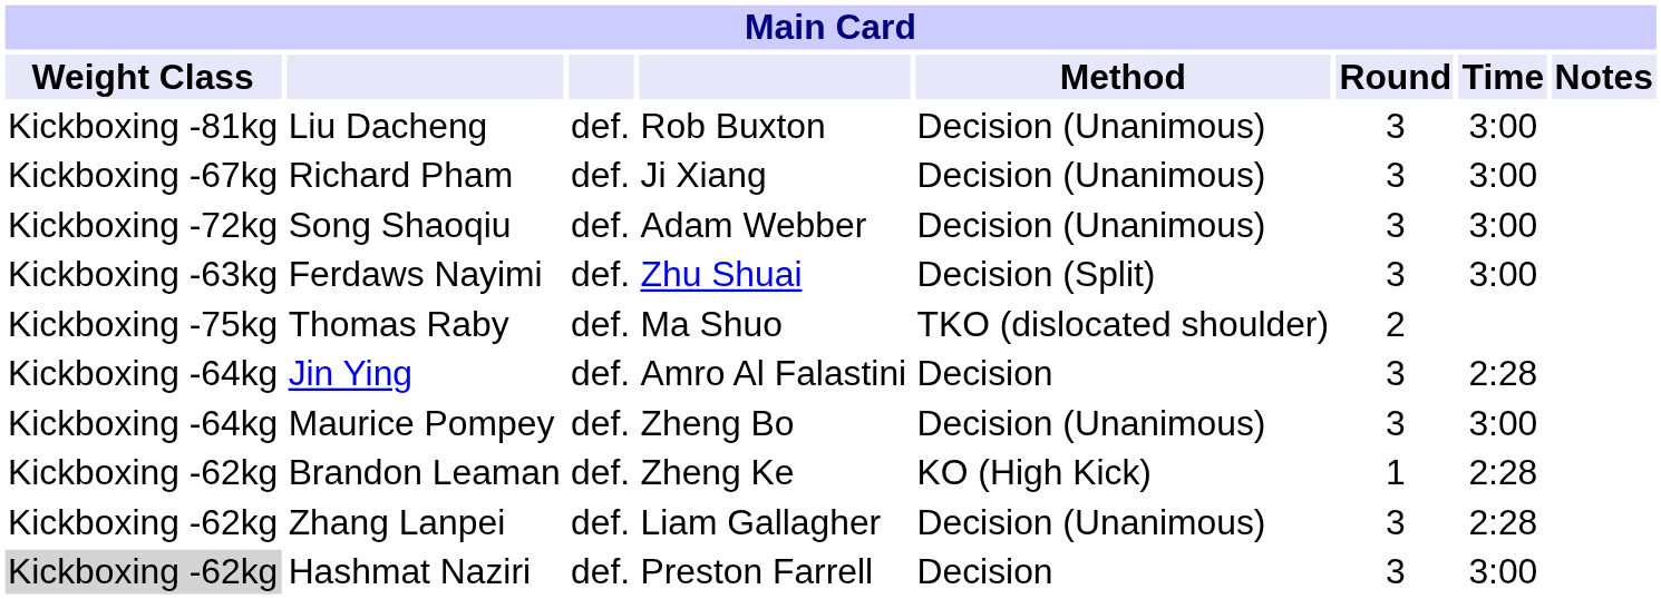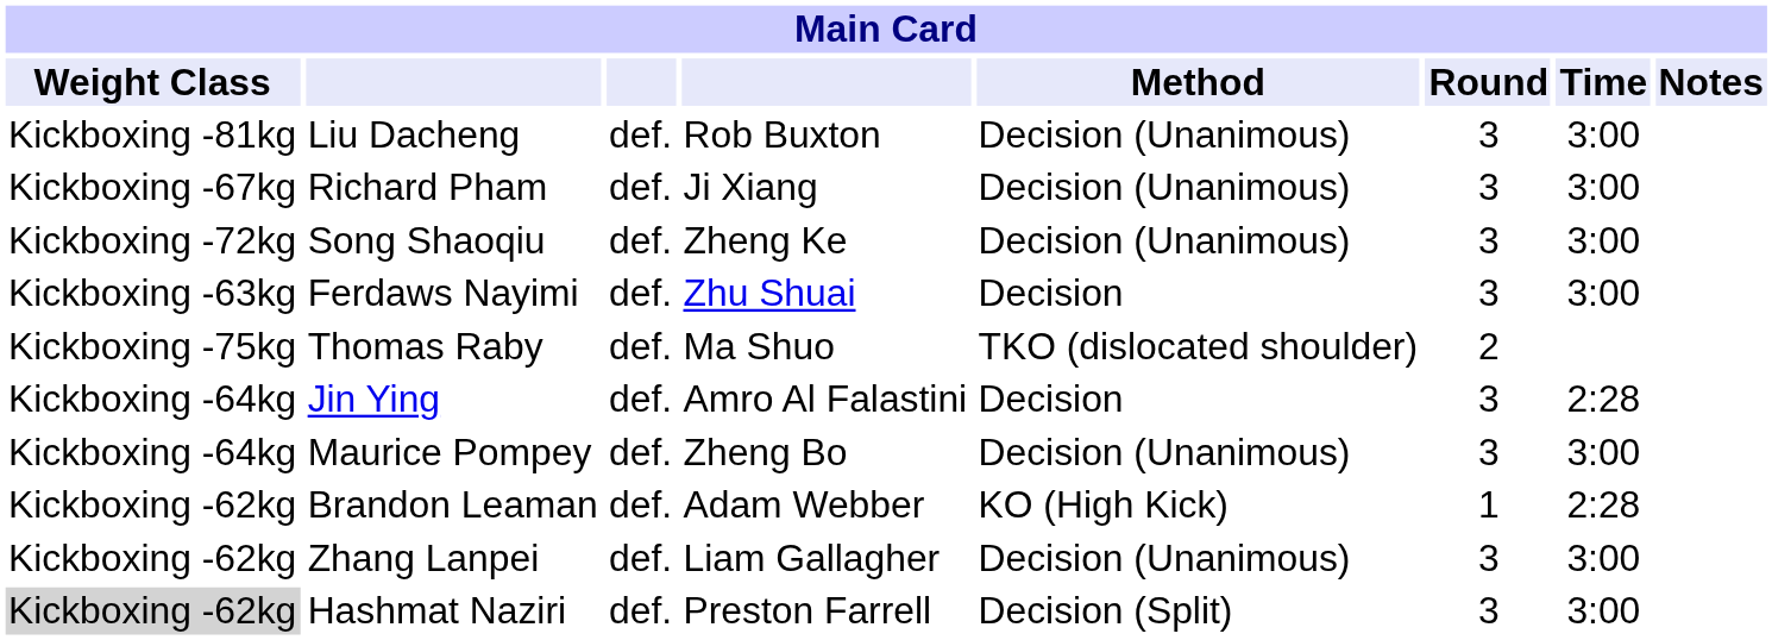Song Shaoqiu | column 4: Adam Webber -> Zheng Ke
Ferdaws Nayimi | Method: Decision (Split) -> Decision
Brandon Leaman | column 4: Zheng Ke -> Adam Webber
Zhang Lanpei | Time: 2:28 -> 3:00
Hashmat Naziri | Method: Decision -> Decision (Split)
